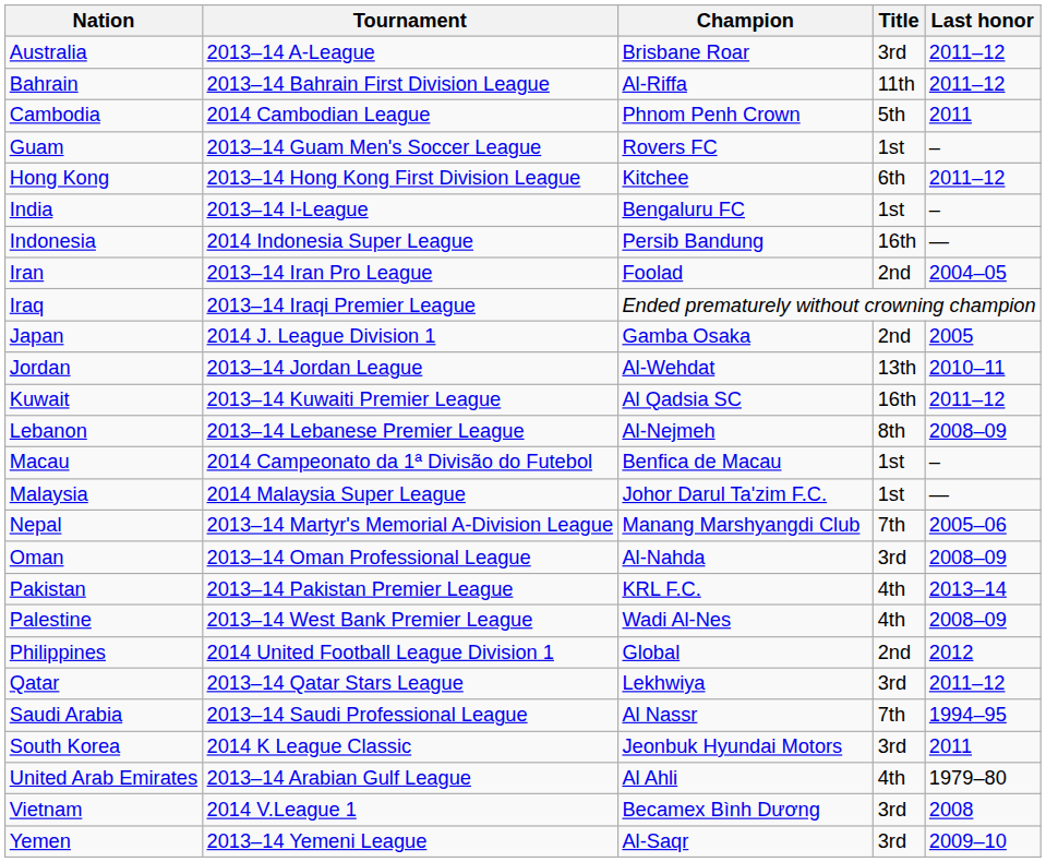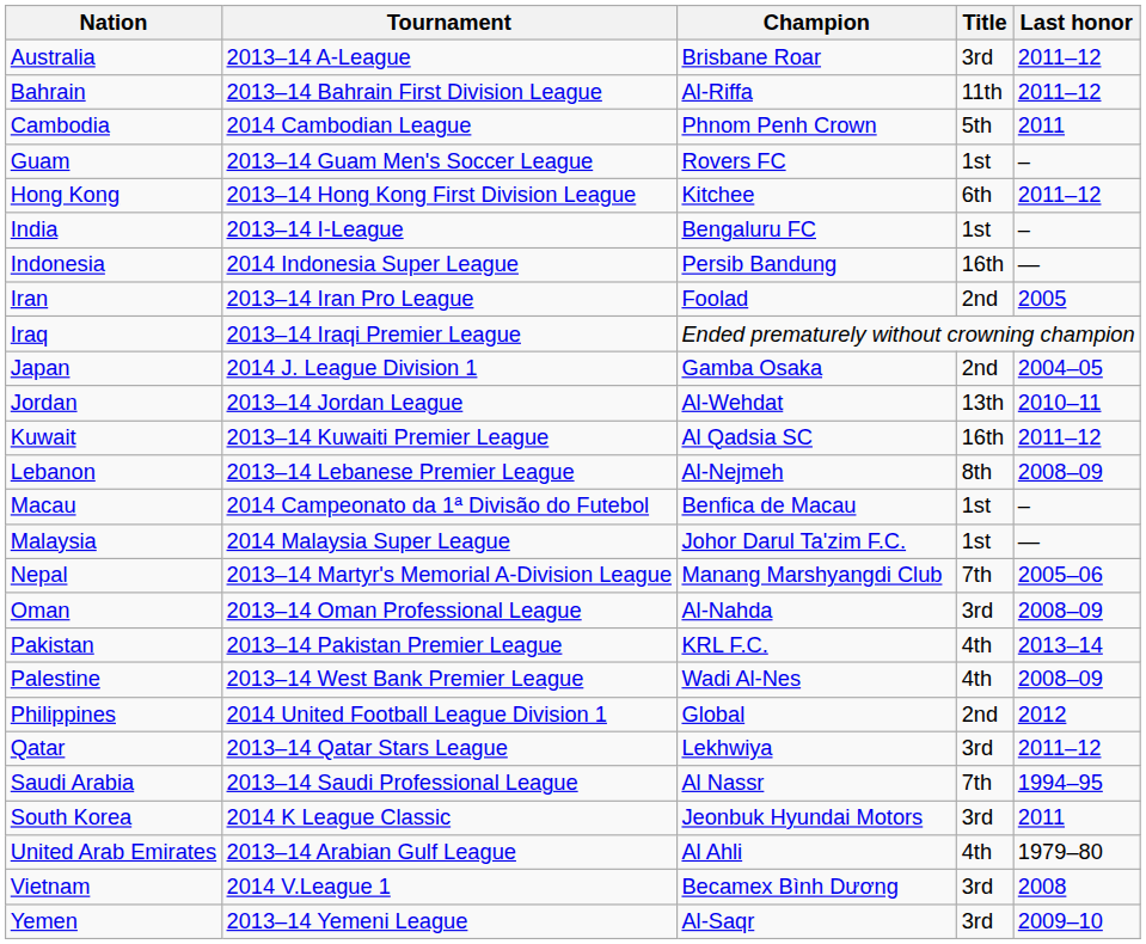Iran | Last honor: 2004–05 -> 2005
Japan | Last honor: 2005 -> 2004–05
